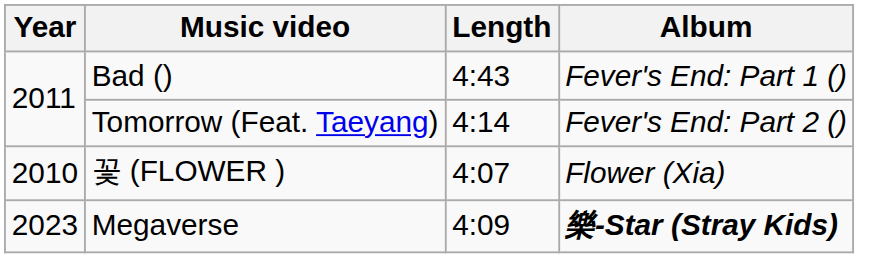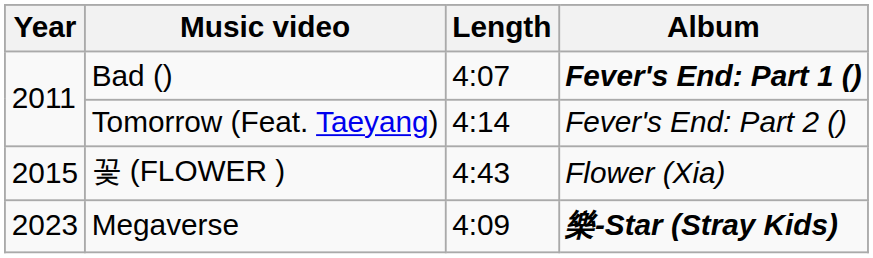Bad () | Length: 4:43 -> 4:07
Bad () | Album: normal -> bold
꽃 (FLOWER ) | Year: 2010 -> 2015
꽃 (FLOWER ) | Length: 4:07 -> 4:43
